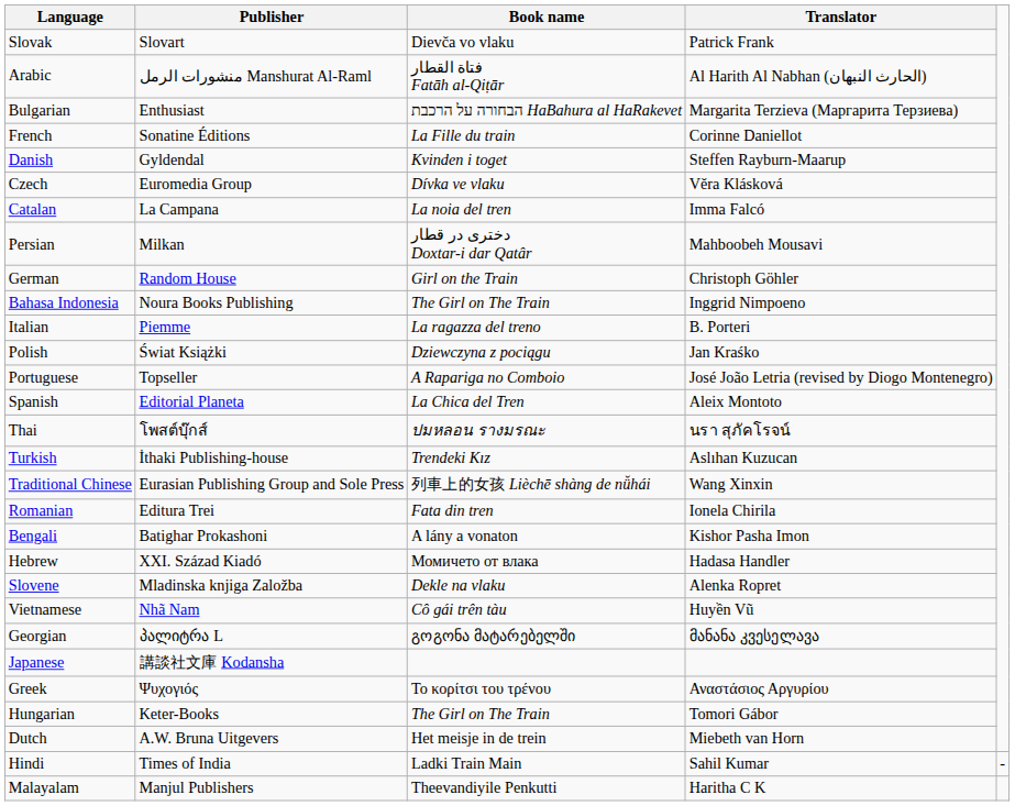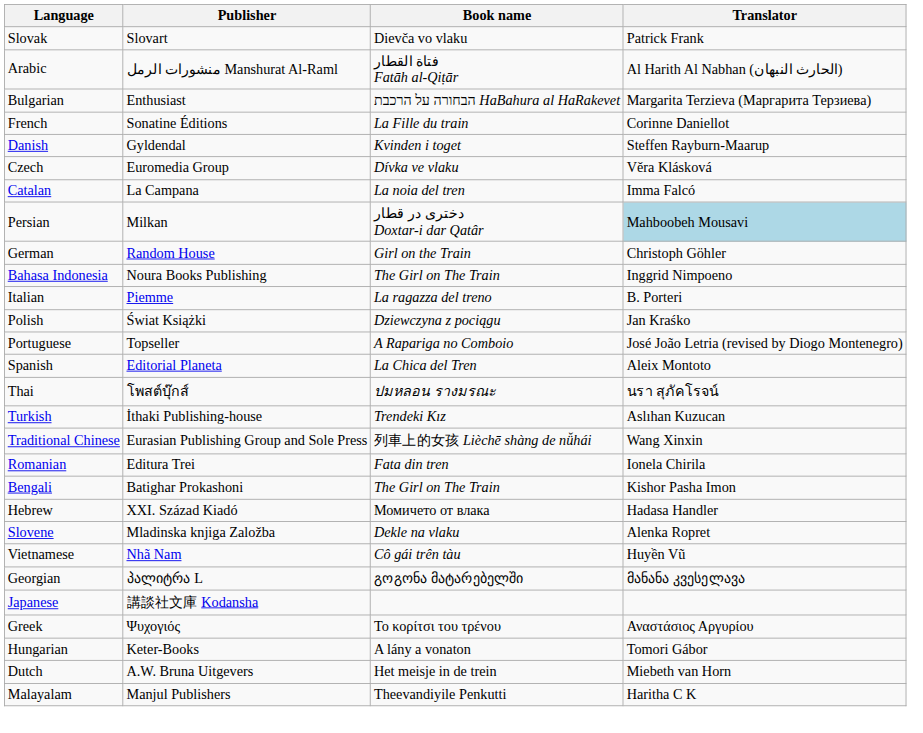Persian | Translator: no background -> lightblue background
Bengali | Book name: A lány a vonaton -> The Girl on The Train
Hungarian | Book name: The Girl on The Train -> A lány a vonaton
- row: Hindi | Times of India | Ladki Train Main | Sahil Kumar | -
